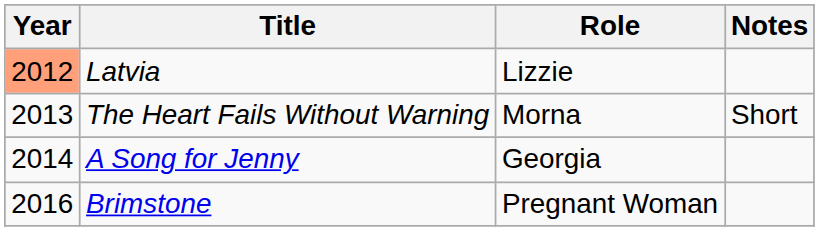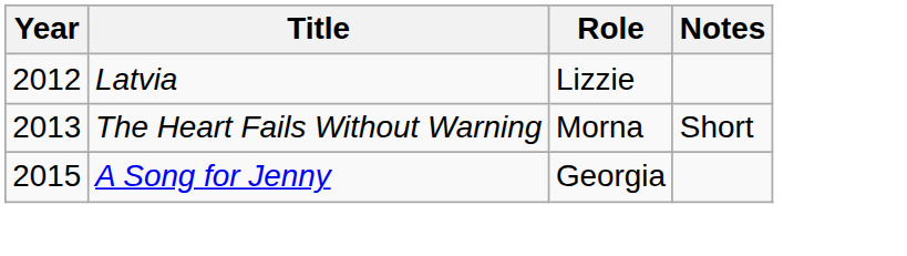Latvia | Year: lightsalmon background -> no background
A Song for Jenny | Year: 2014 -> 2015
- row: 2016 | Brimstone | Pregnant Woman
